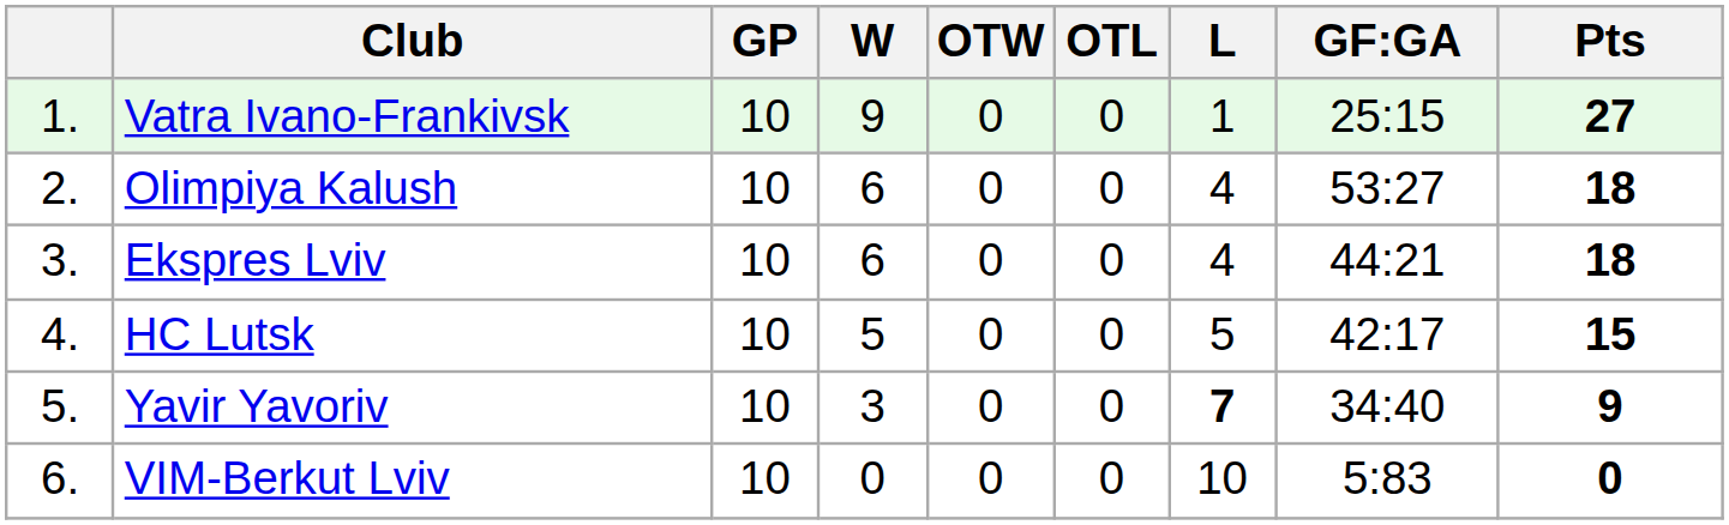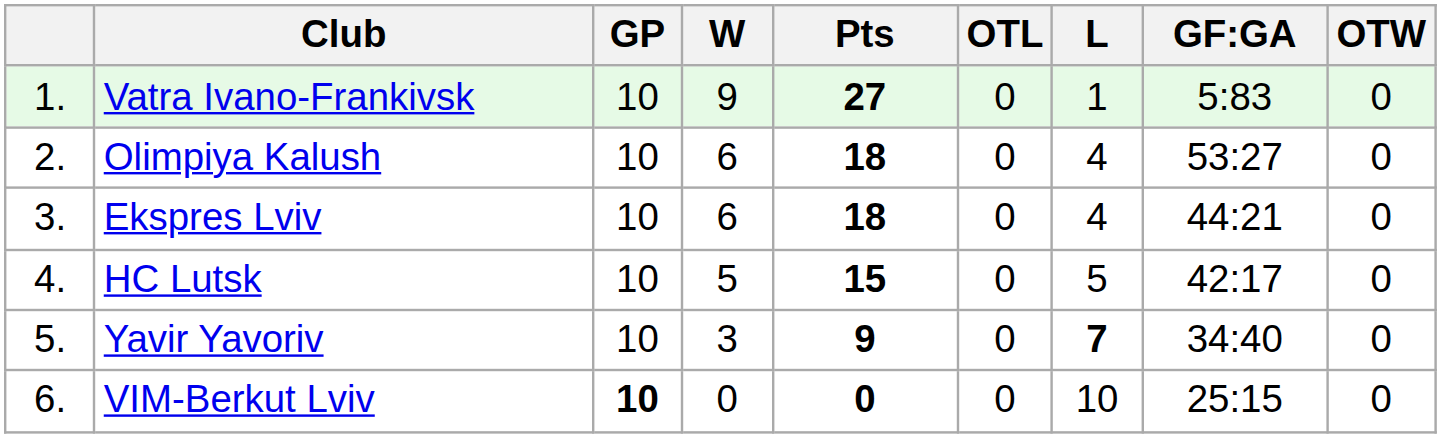columns swapped: OTW <-> Pts
Vatra Ivano-Frankivsk | GF:GA: 25:15 -> 5:83
VIM-Berkut Lviv | GP: normal -> bold
VIM-Berkut Lviv | GF:GA: 5:83 -> 25:15
